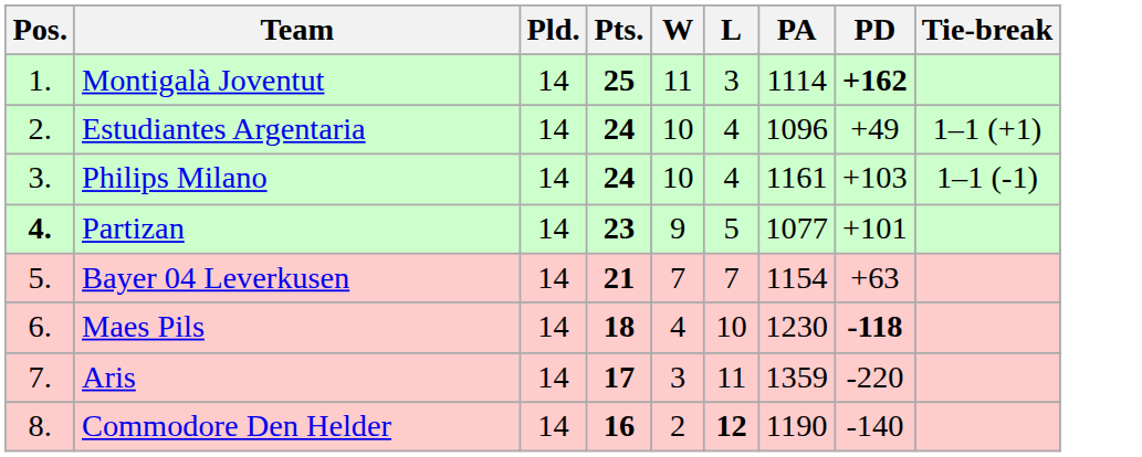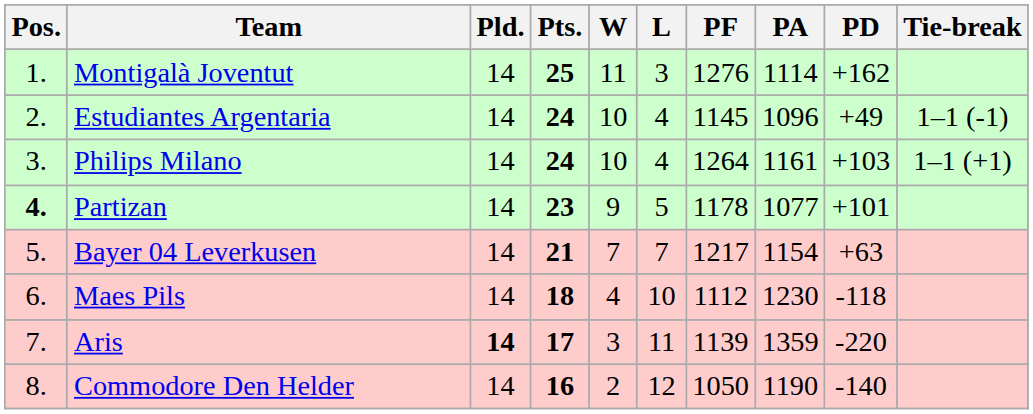+ column: PF | 1276 | 1145 | 1264 | 1178 | 1217 | 1112 | 1139 | 1050
Montigalà Joventut | PD: bold -> normal
Estudiantes Argentaria | Tie-break: 1–1 (+1) -> 1–1 (-1)
Philips Milano | Tie-break: 1–1 (-1) -> 1–1 (+1)
Maes Pils | PD: bold -> normal
Aris | Pld.: normal -> bold
Commodore Den Helder | L: bold -> normal
